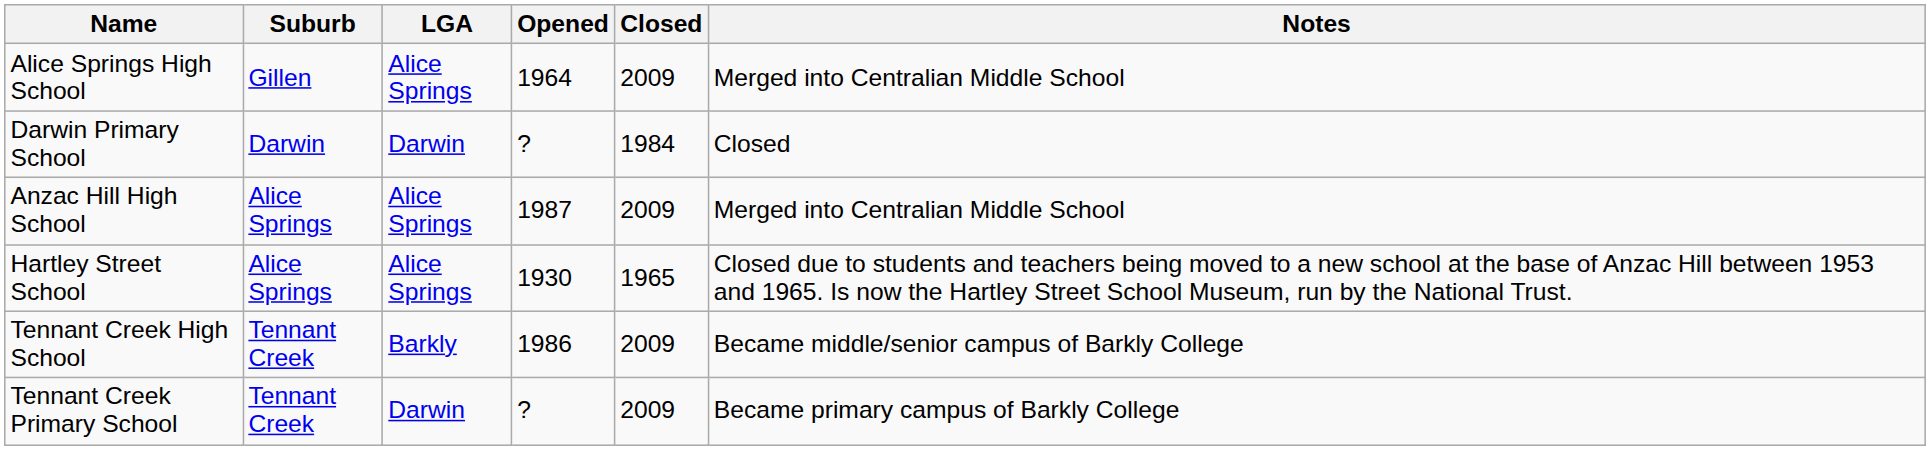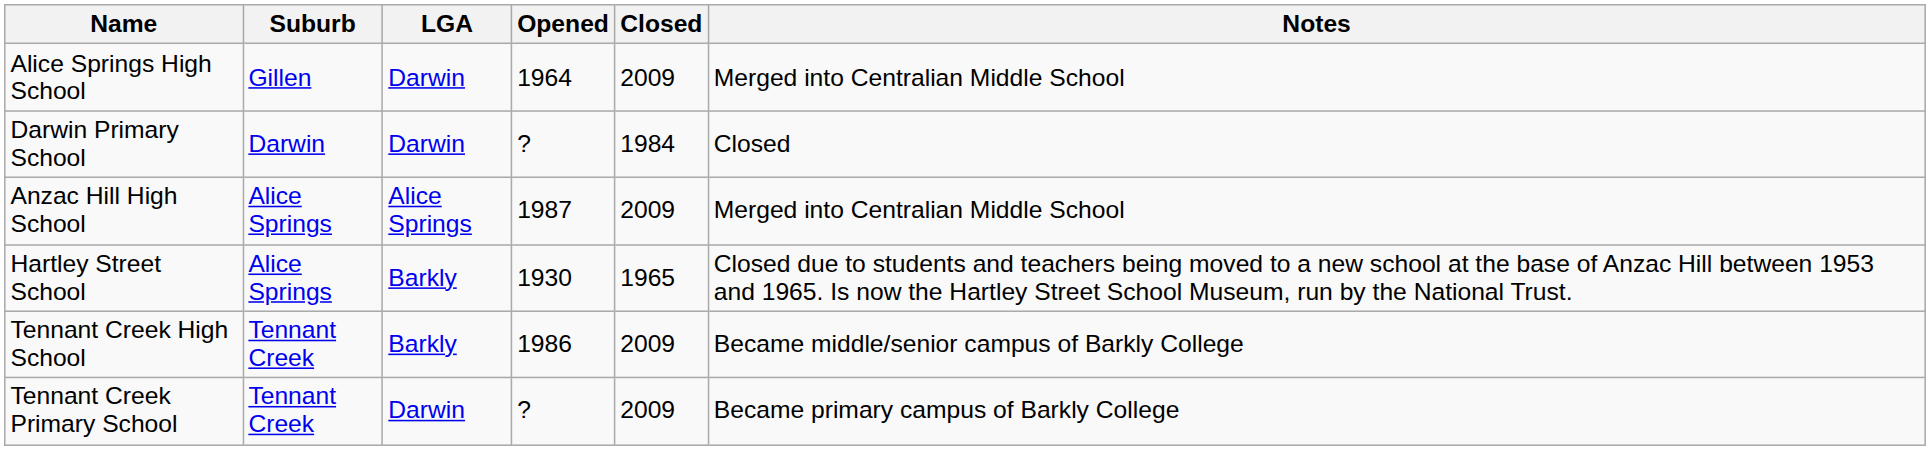Alice Springs High School | LGA: Alice Springs -> Darwin
Hartley Street School | LGA: Alice Springs -> Barkly
